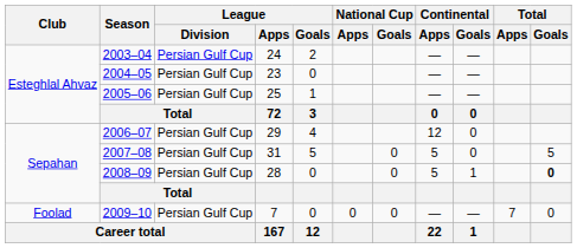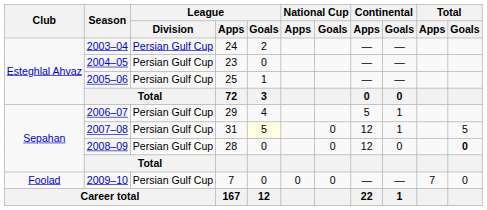2006–07 | Continental / Apps: 12 -> 5
2006–07 | Continental / Goals: 0 -> 1
2007–08 | League / Goals: no background -> lightyellow background
2007–08 | Continental / Apps: 5 -> 12
2007–08 | Continental / Goals: 0 -> 1
2008–09 | Continental / Apps: 5 -> 12
2008–09 | Continental / Goals: 1 -> 0
